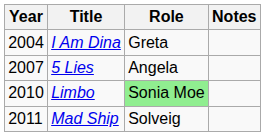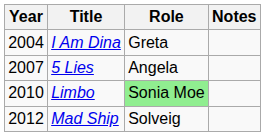Mad Ship | Year: 2011 -> 2012
